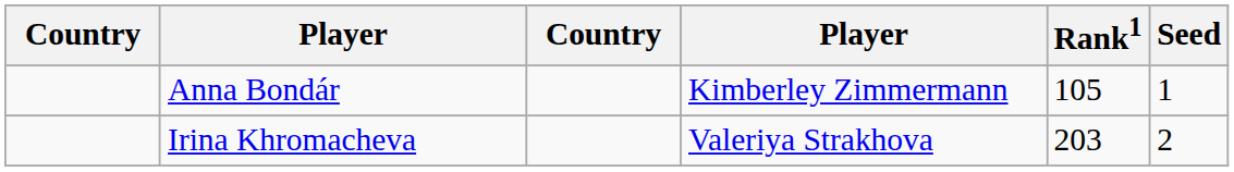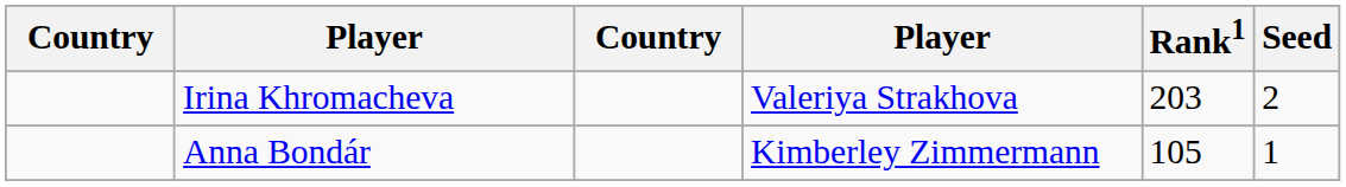rows swapped: Anna Bondár <-> Irina Khromacheva
